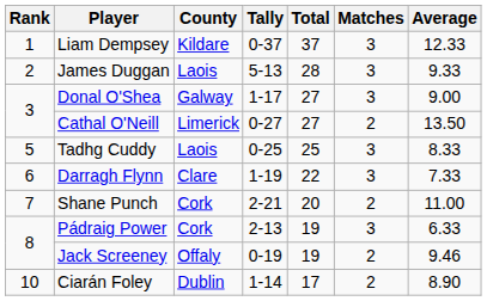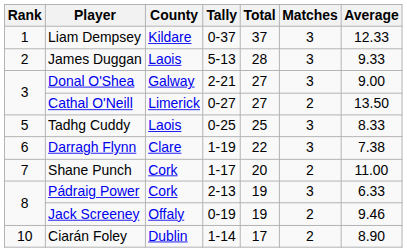Donal O'Shea | Tally: 1-17 -> 2-21
Darragh Flynn | Average: 7.33 -> 7.38
Shane Punch | Tally: 2-21 -> 1-17
